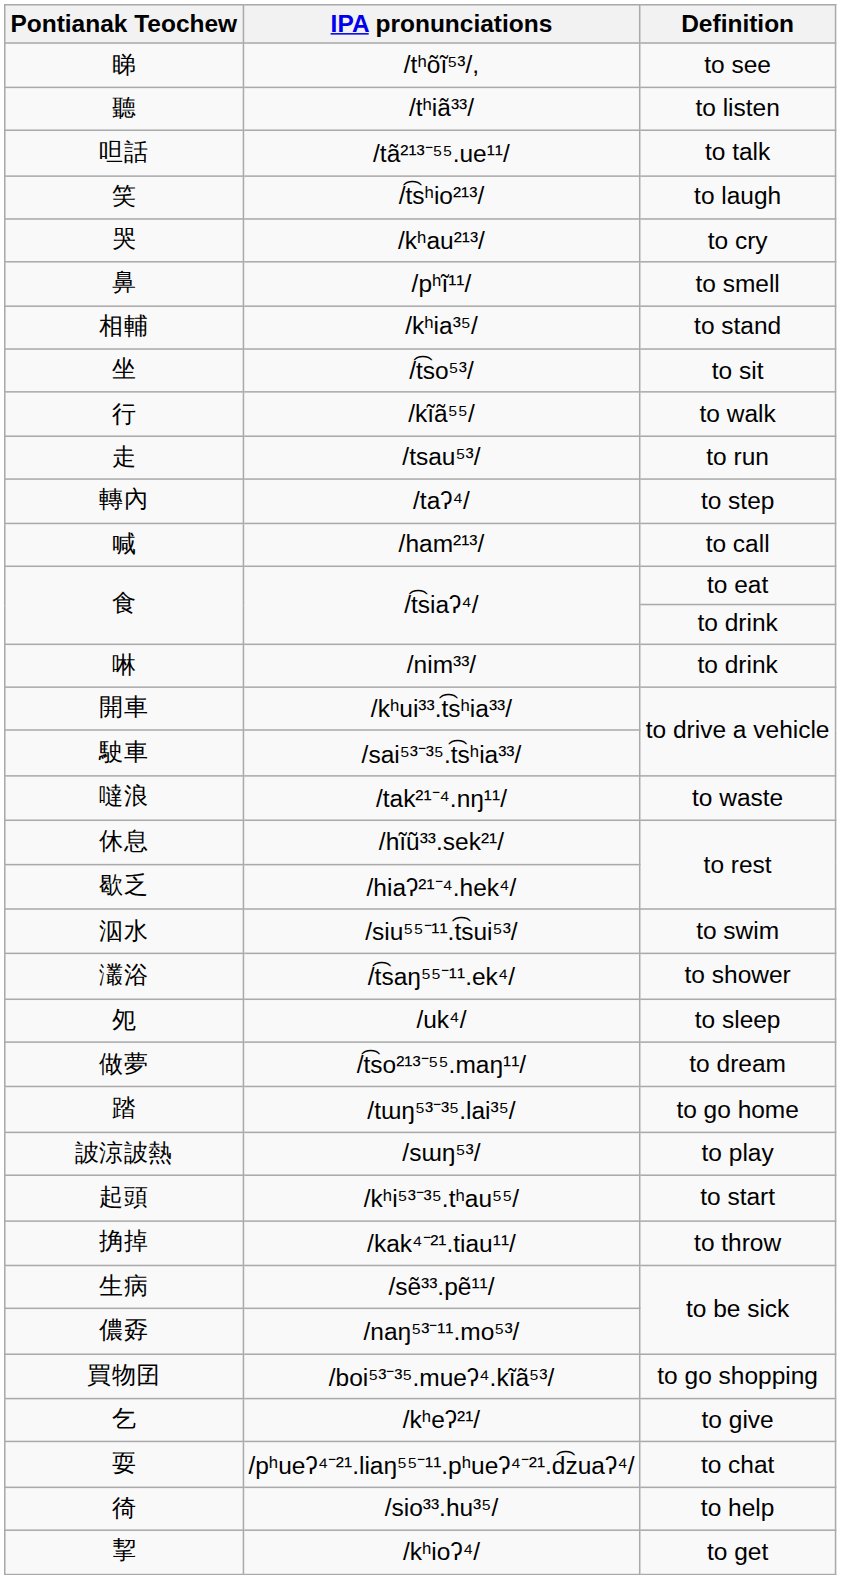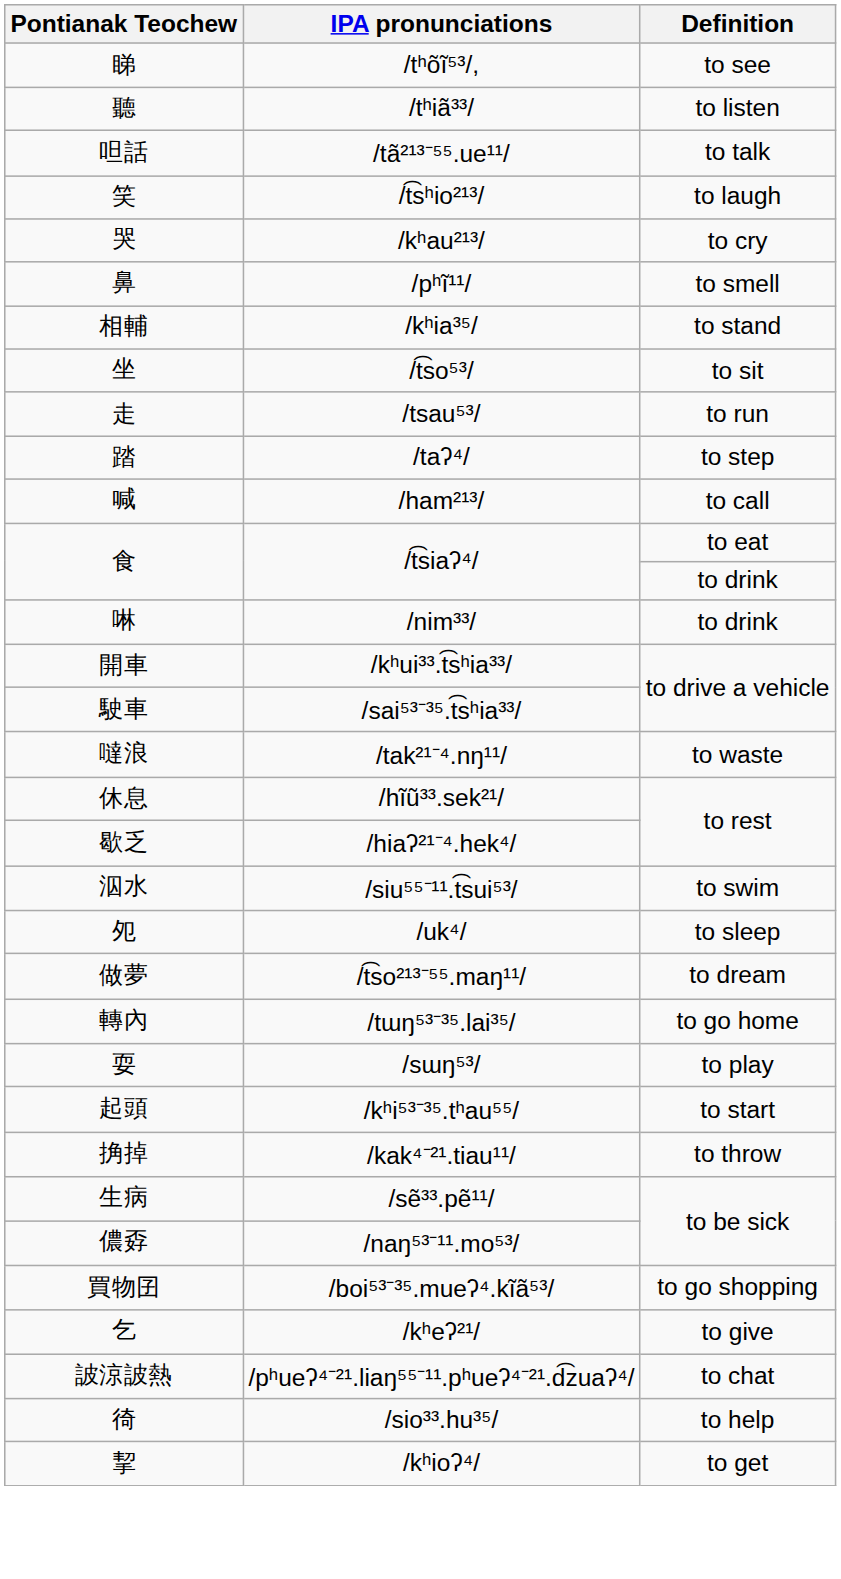- row: 行 | /kĩã⁵⁵/ | to walk
/taʔ⁴/ | Pontianak Teochew: 轉內 -> 踏
- row: 灇浴 | /t͡saŋ⁵⁵⁻¹¹.ek⁴/ | to shower
/tɯŋ⁵³⁻³⁵.lai³⁵/ | Pontianak Teochew: 踏 -> 轉內
/sɯŋ⁵³/ | Pontianak Teochew: 詖涼詖熱 -> 耍
/pʰueʔ⁴⁻²¹.liaŋ⁵⁵⁻¹¹.pʰueʔ⁴⁻²¹.d͡zuaʔ⁴/ | Pontianak Teochew: 耍 -> 詖涼詖熱
